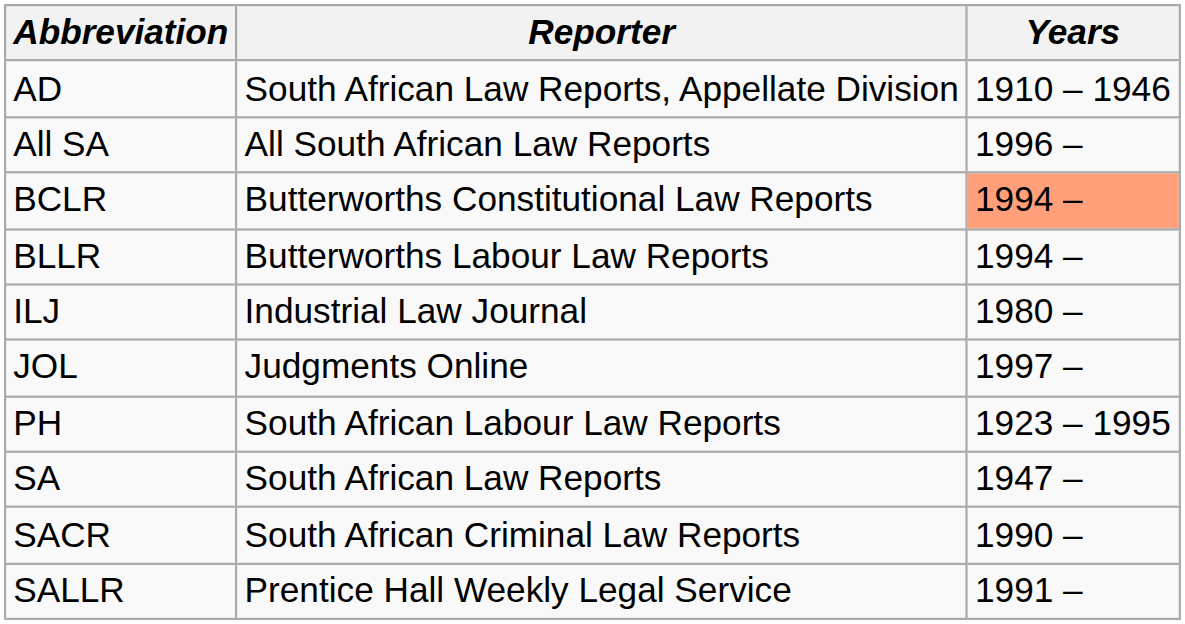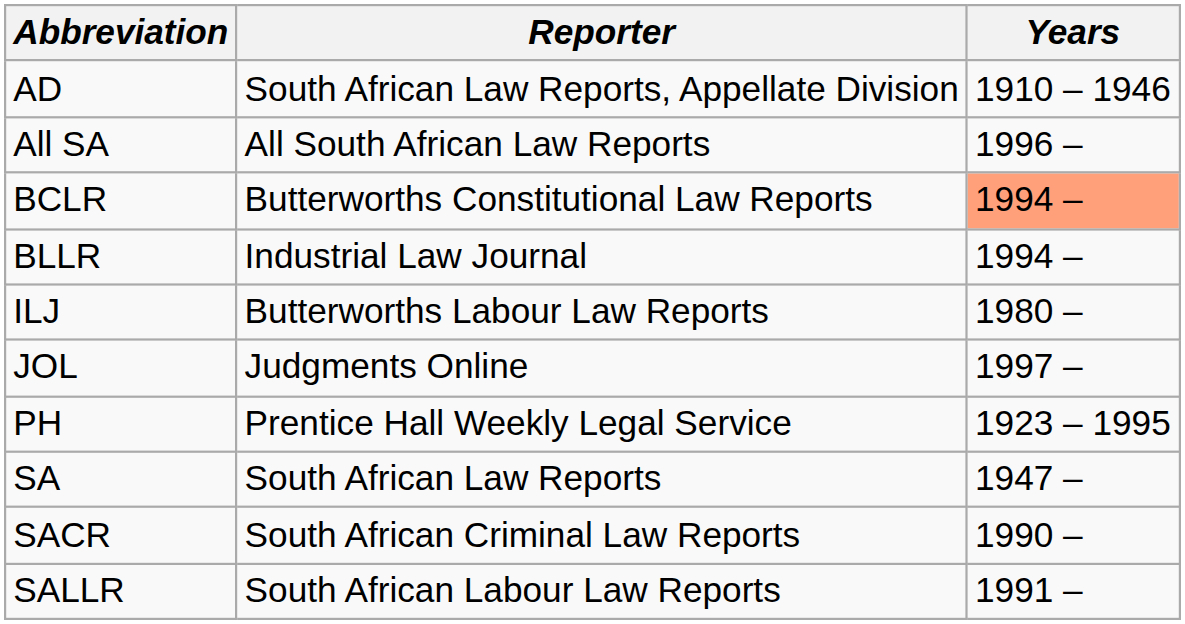BLLR | Reporter: Butterworths Labour Law Reports -> Industrial Law Journal
ILJ | Reporter: Industrial Law Journal -> Butterworths Labour Law Reports
PH | Reporter: South African Labour Law Reports -> Prentice Hall Weekly Legal Service
SALLR | Reporter: Prentice Hall Weekly Legal Service -> South African Labour Law Reports
